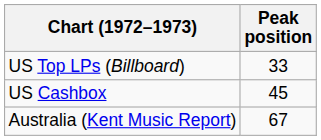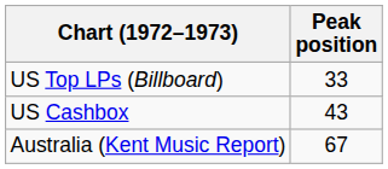US Cashbox | Peak position: 45 -> 43
